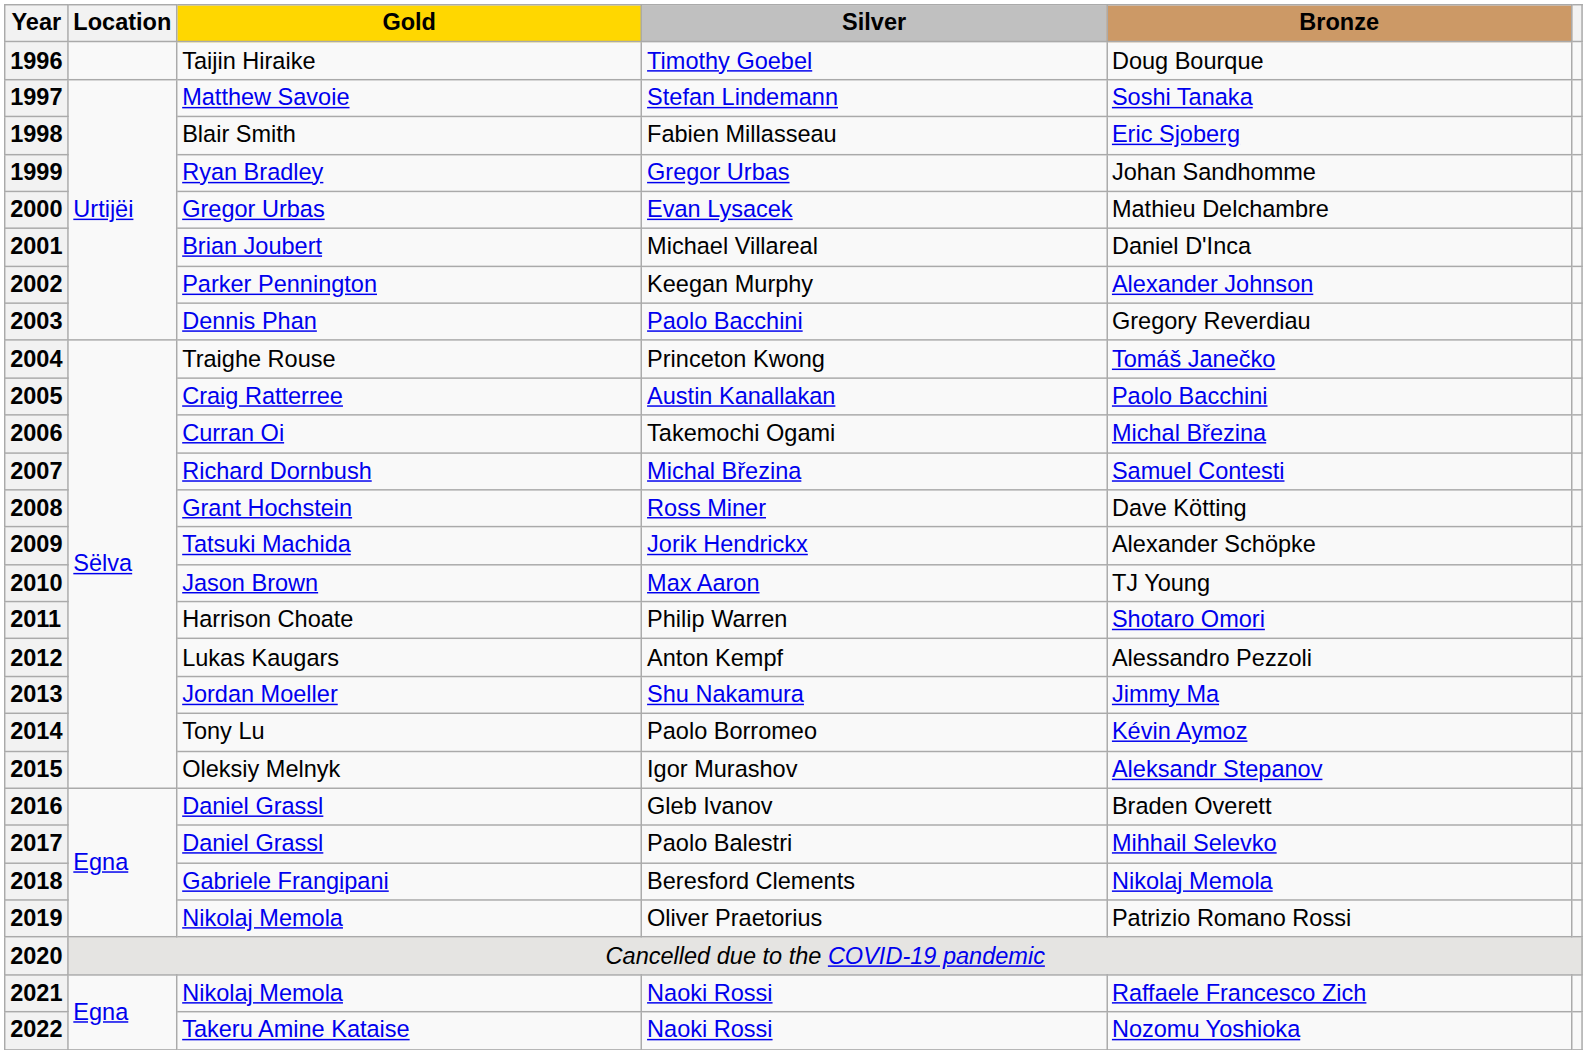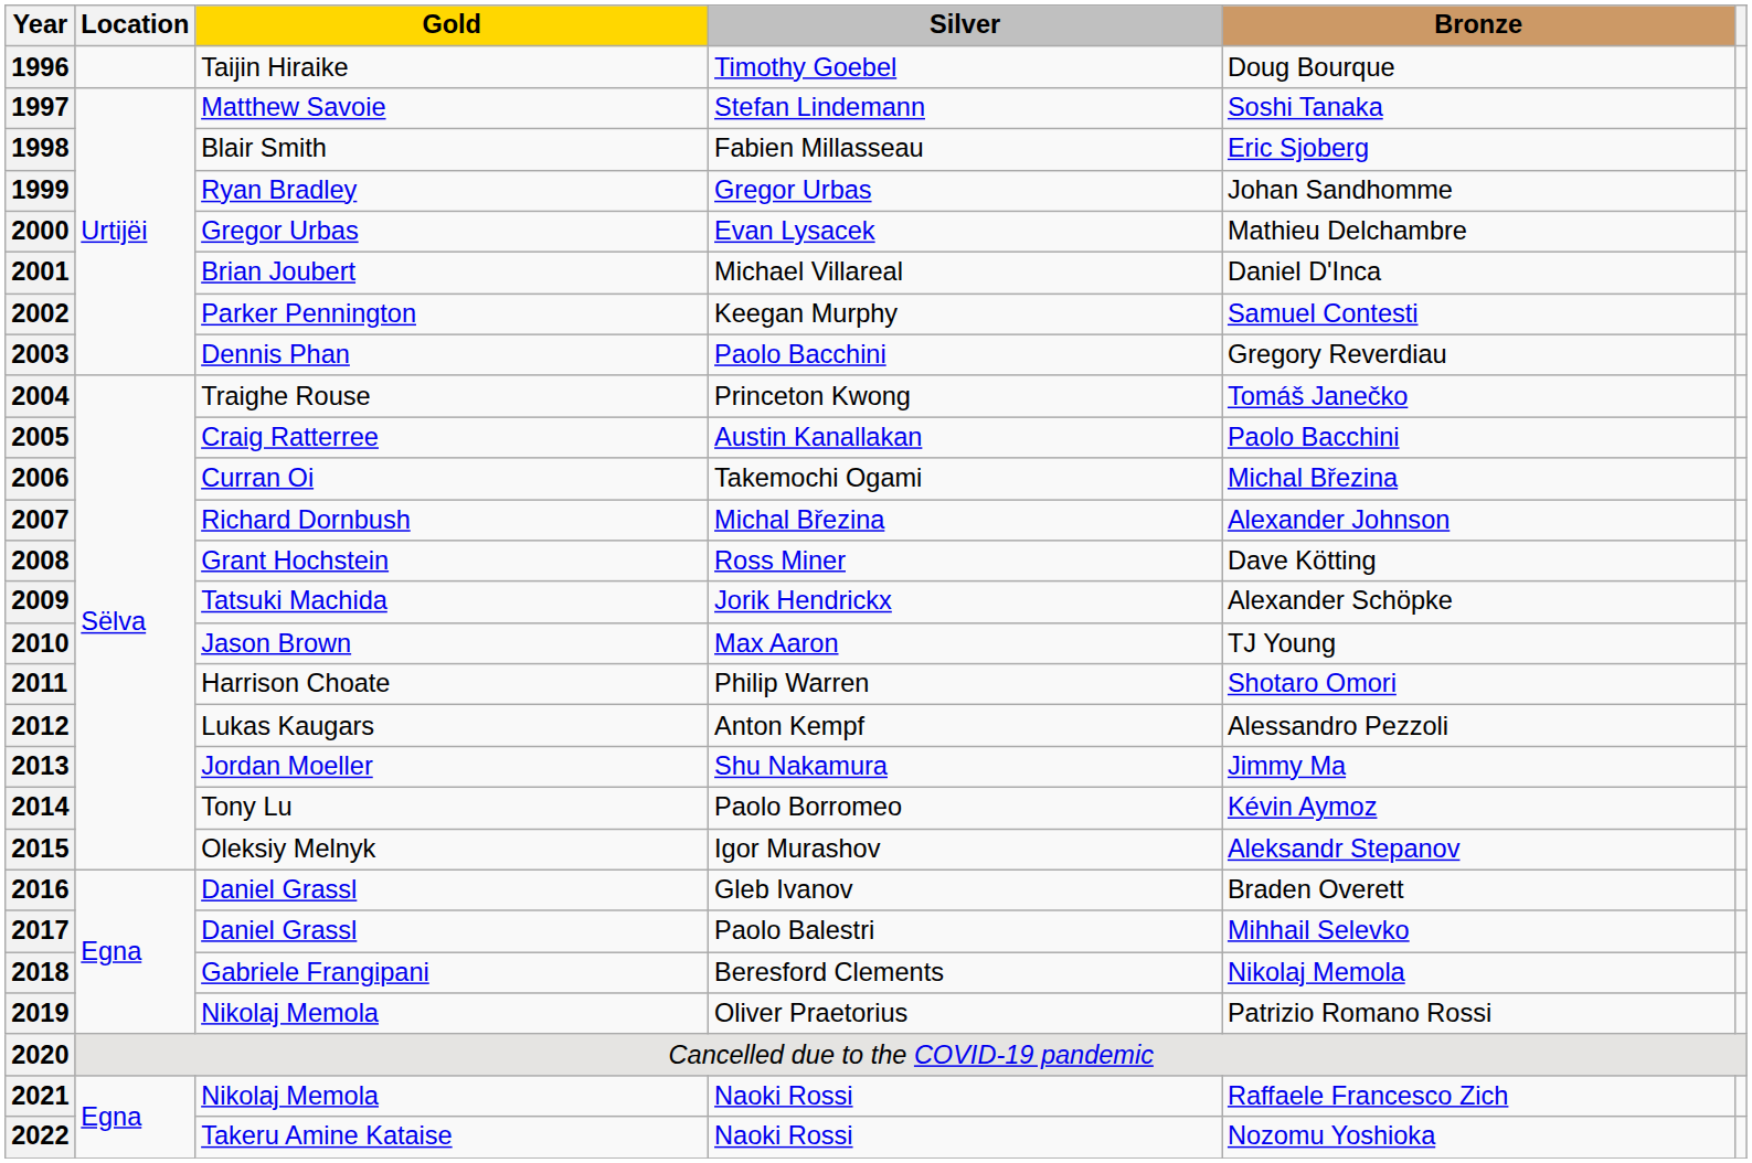2002 | Bronze: Alexander Johnson -> Samuel Contesti
2007 | Bronze: Samuel Contesti -> Alexander Johnson
